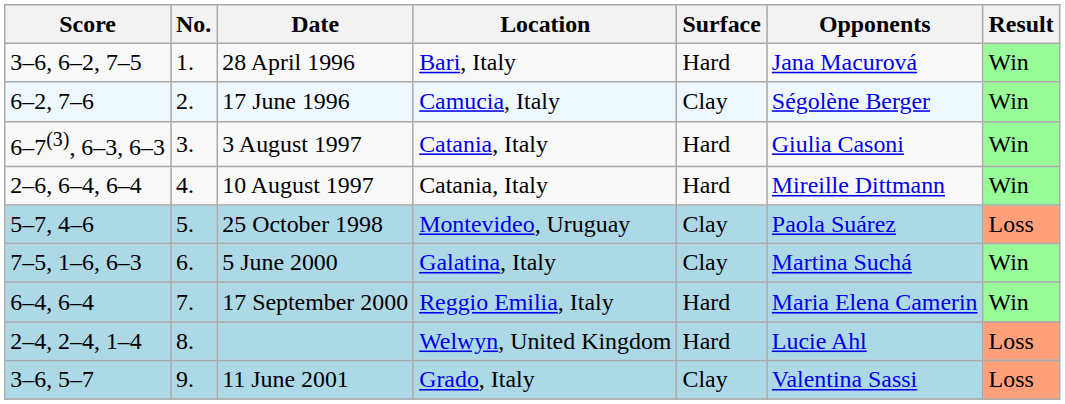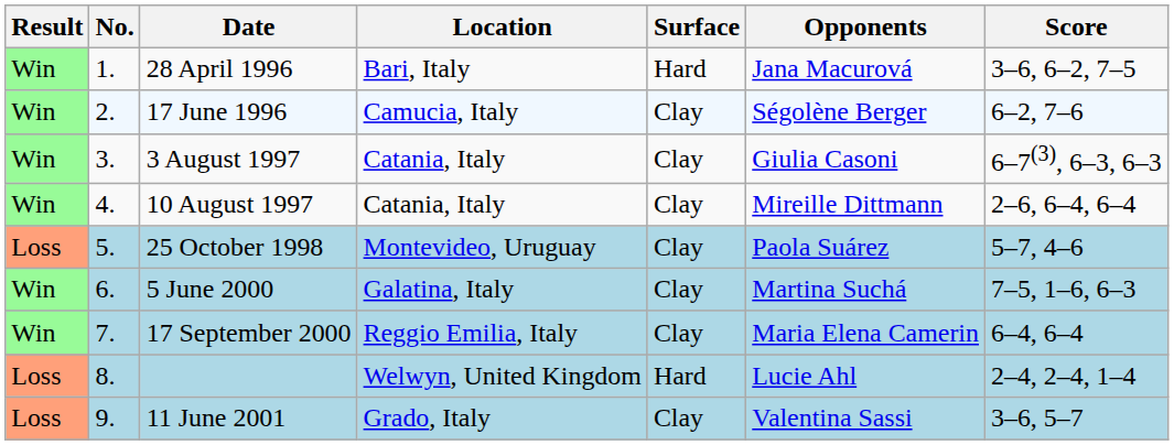columns swapped: Result <-> Score
3 August 1997 | Surface: Hard -> Clay
10 August 1997 | Surface: Hard -> Clay
17 September 2000 | Surface: Hard -> Clay
